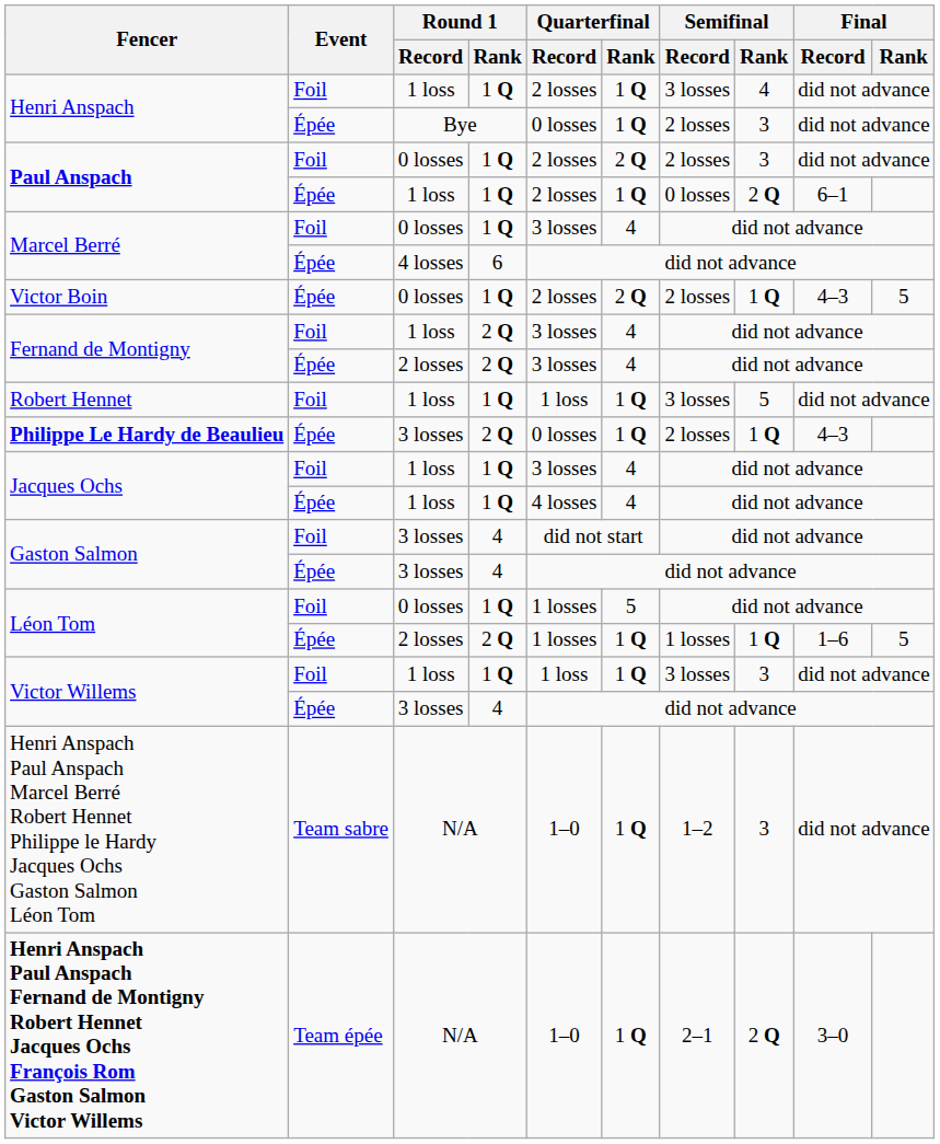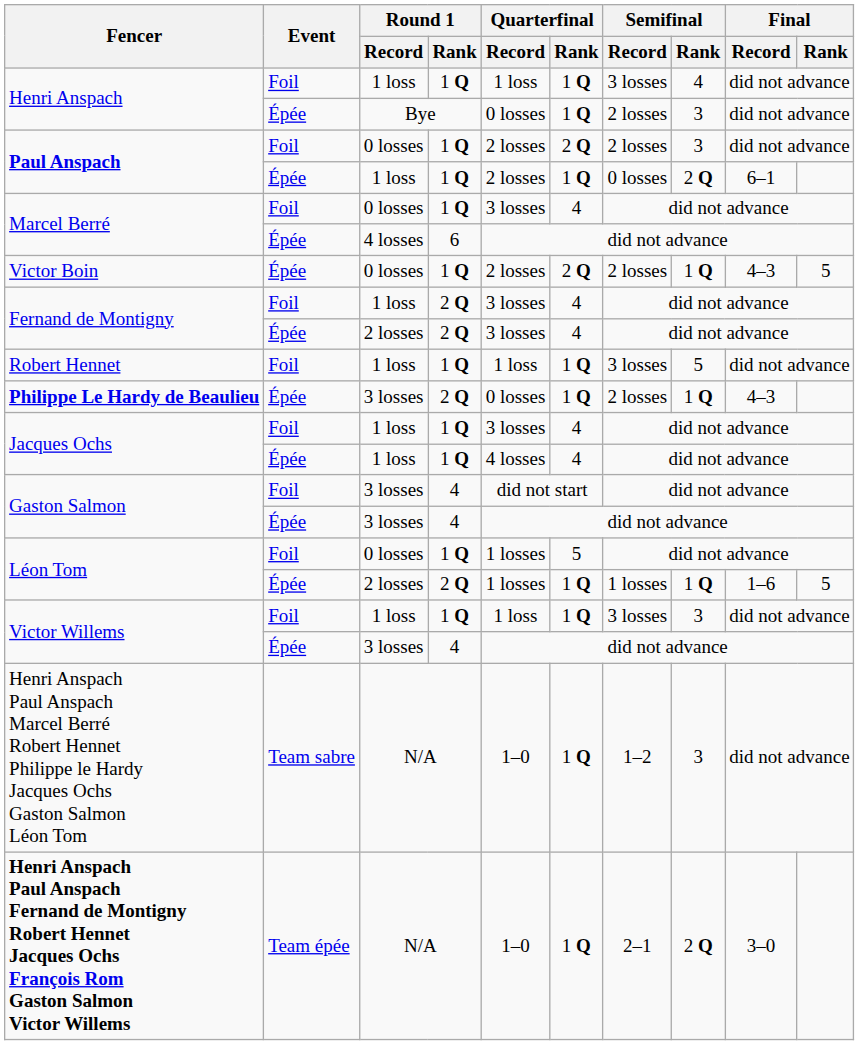Henri Anspach / Foil | Quarterfinal / Record: 2 losses -> 1 loss
